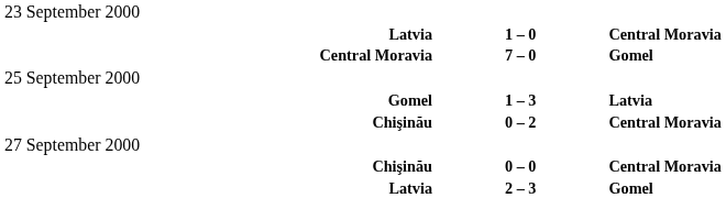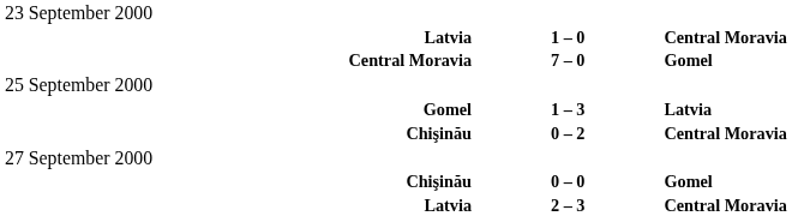Chişinău / 0 – 0 | column 3: Central Moravia -> Gomel
Latvia / 2 – 3 | column 3: Gomel -> Central Moravia
